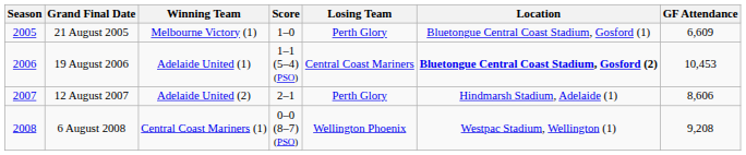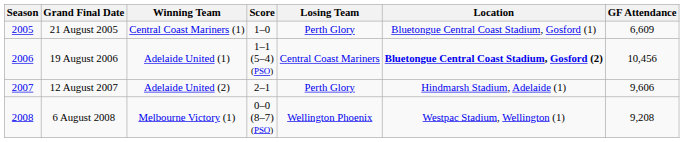21 August 2005 | Winning Team: Melbourne Victory (1) -> Central Coast Mariners (1)
19 August 2006 | GF Attendance: 10,453 -> 10,456
12 August 2007 | GF Attendance: 8,606 -> 9,606
6 August 2008 | Winning Team: Central Coast Mariners (1) -> Melbourne Victory (1)
